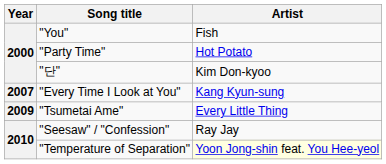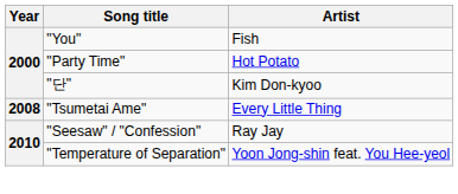- row: 2007 | "Every Time I Look at You" | Kang Kyun-sung
"Tsumetai Ame" | Year: 2009 -> 2008
"Temperature of Separation" | Artist: lightyellow background -> no background
